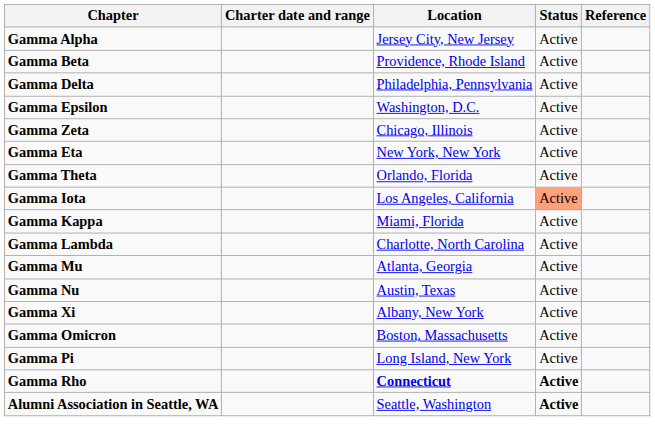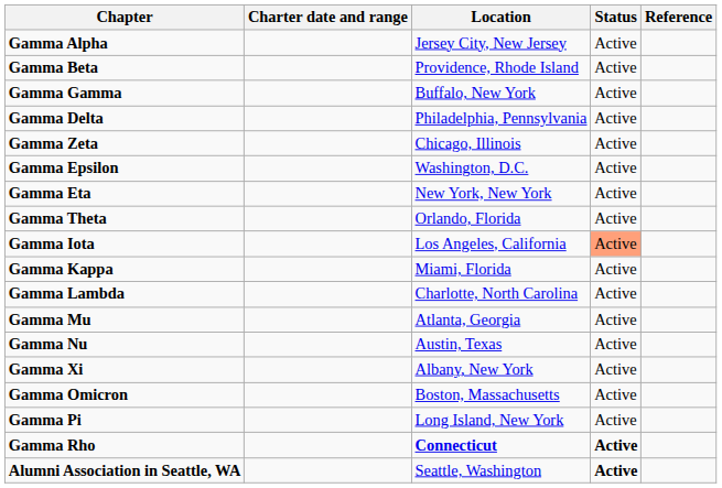+ row: Gamma Gamma | Buffalo, New York | Active
rows swapped: Gamma Epsilon <-> Gamma Zeta
